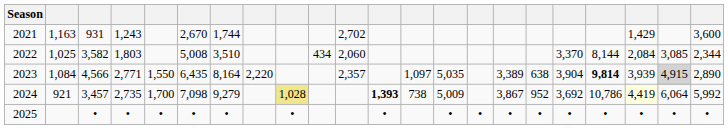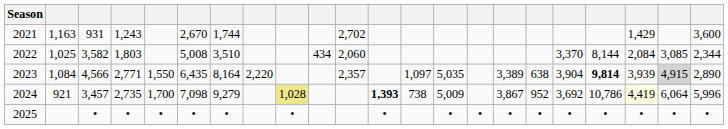2024 | column 22: 5,992 -> 5,996
